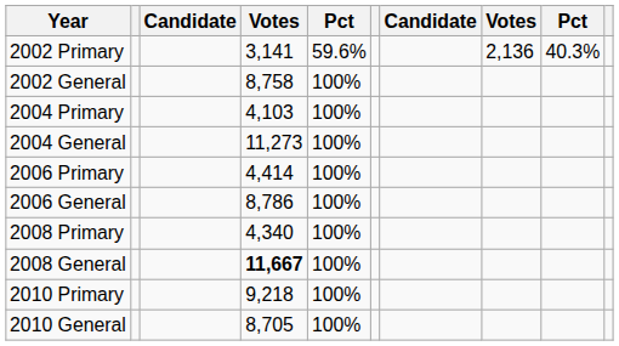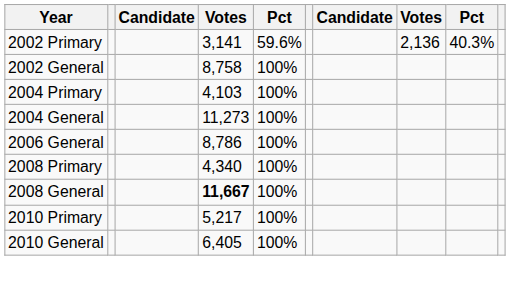- row: 2006 Primary | 4,414 | 100%
2010 Primary | column 4: 9,218 -> 5,217
2010 General | column 4: 8,705 -> 6,405
